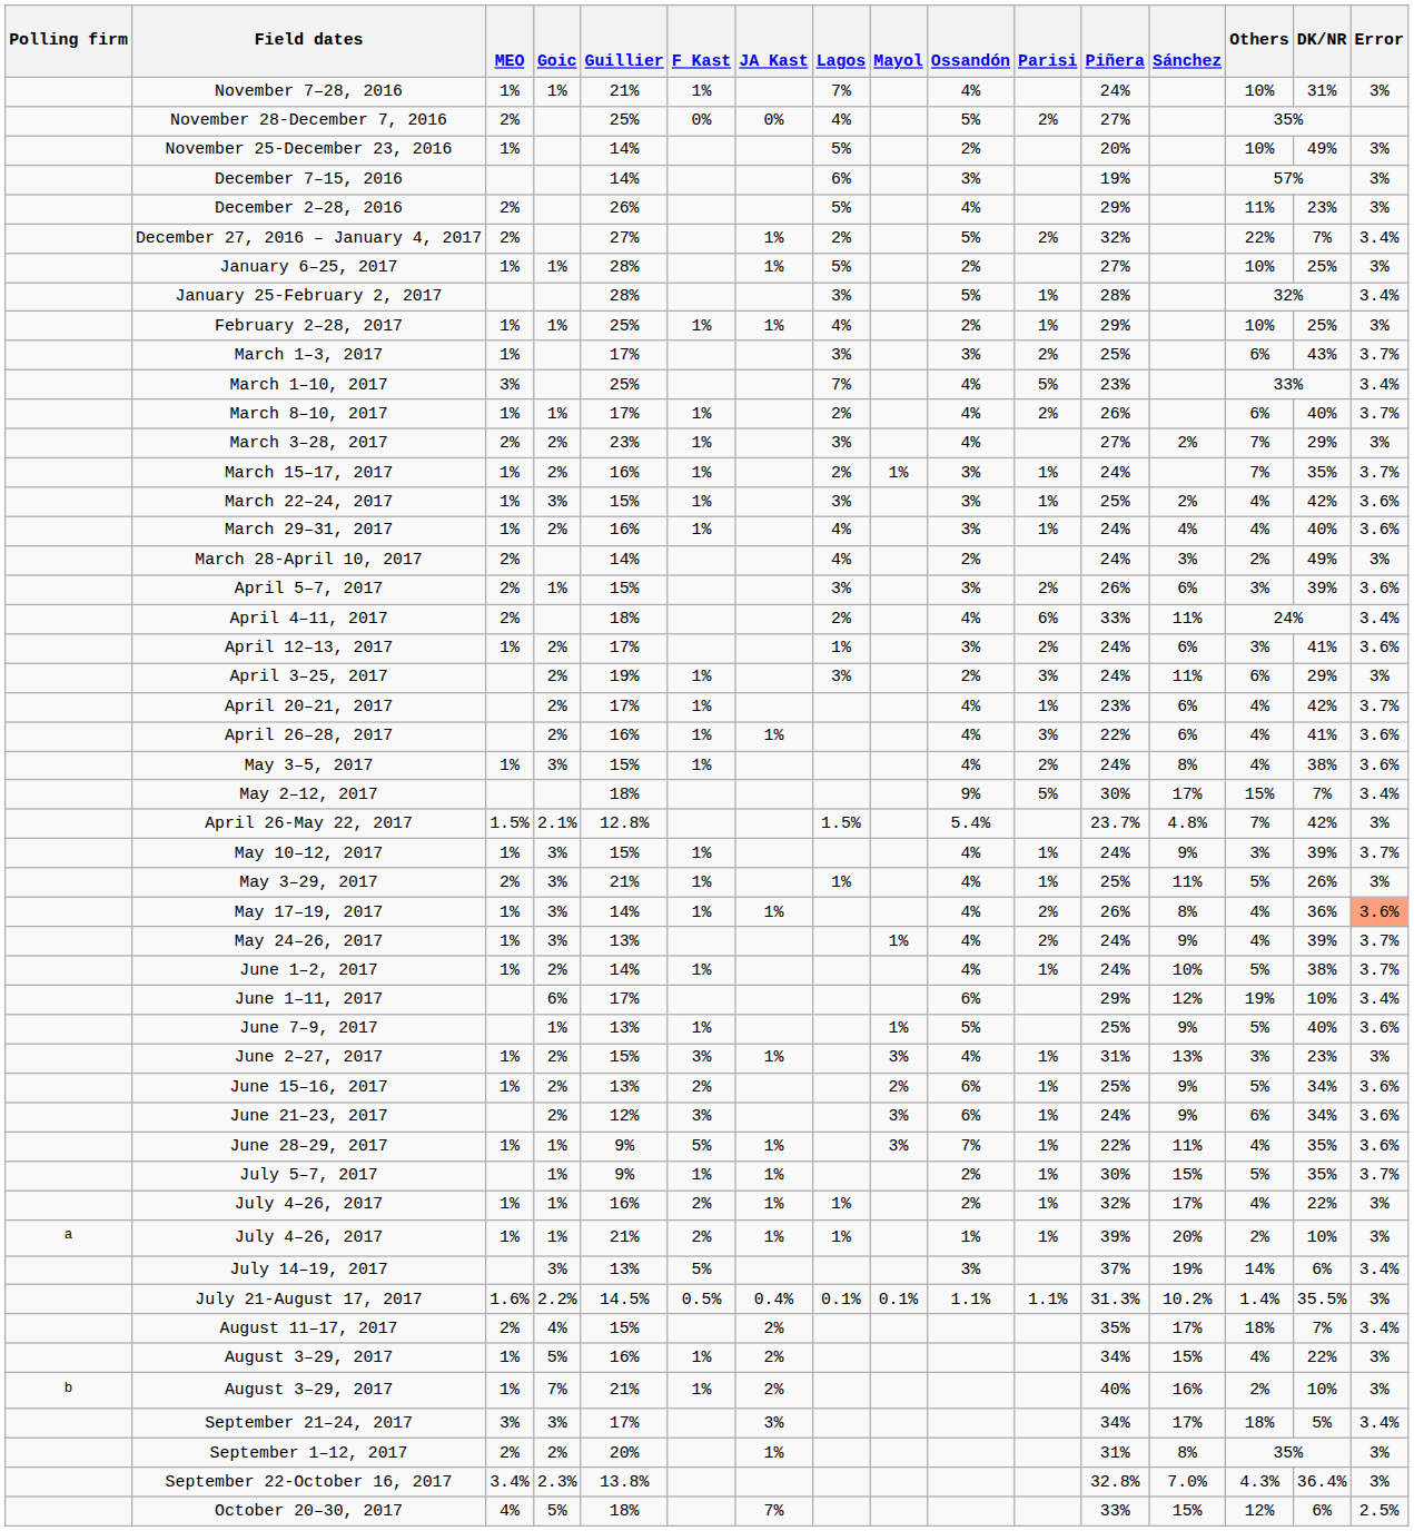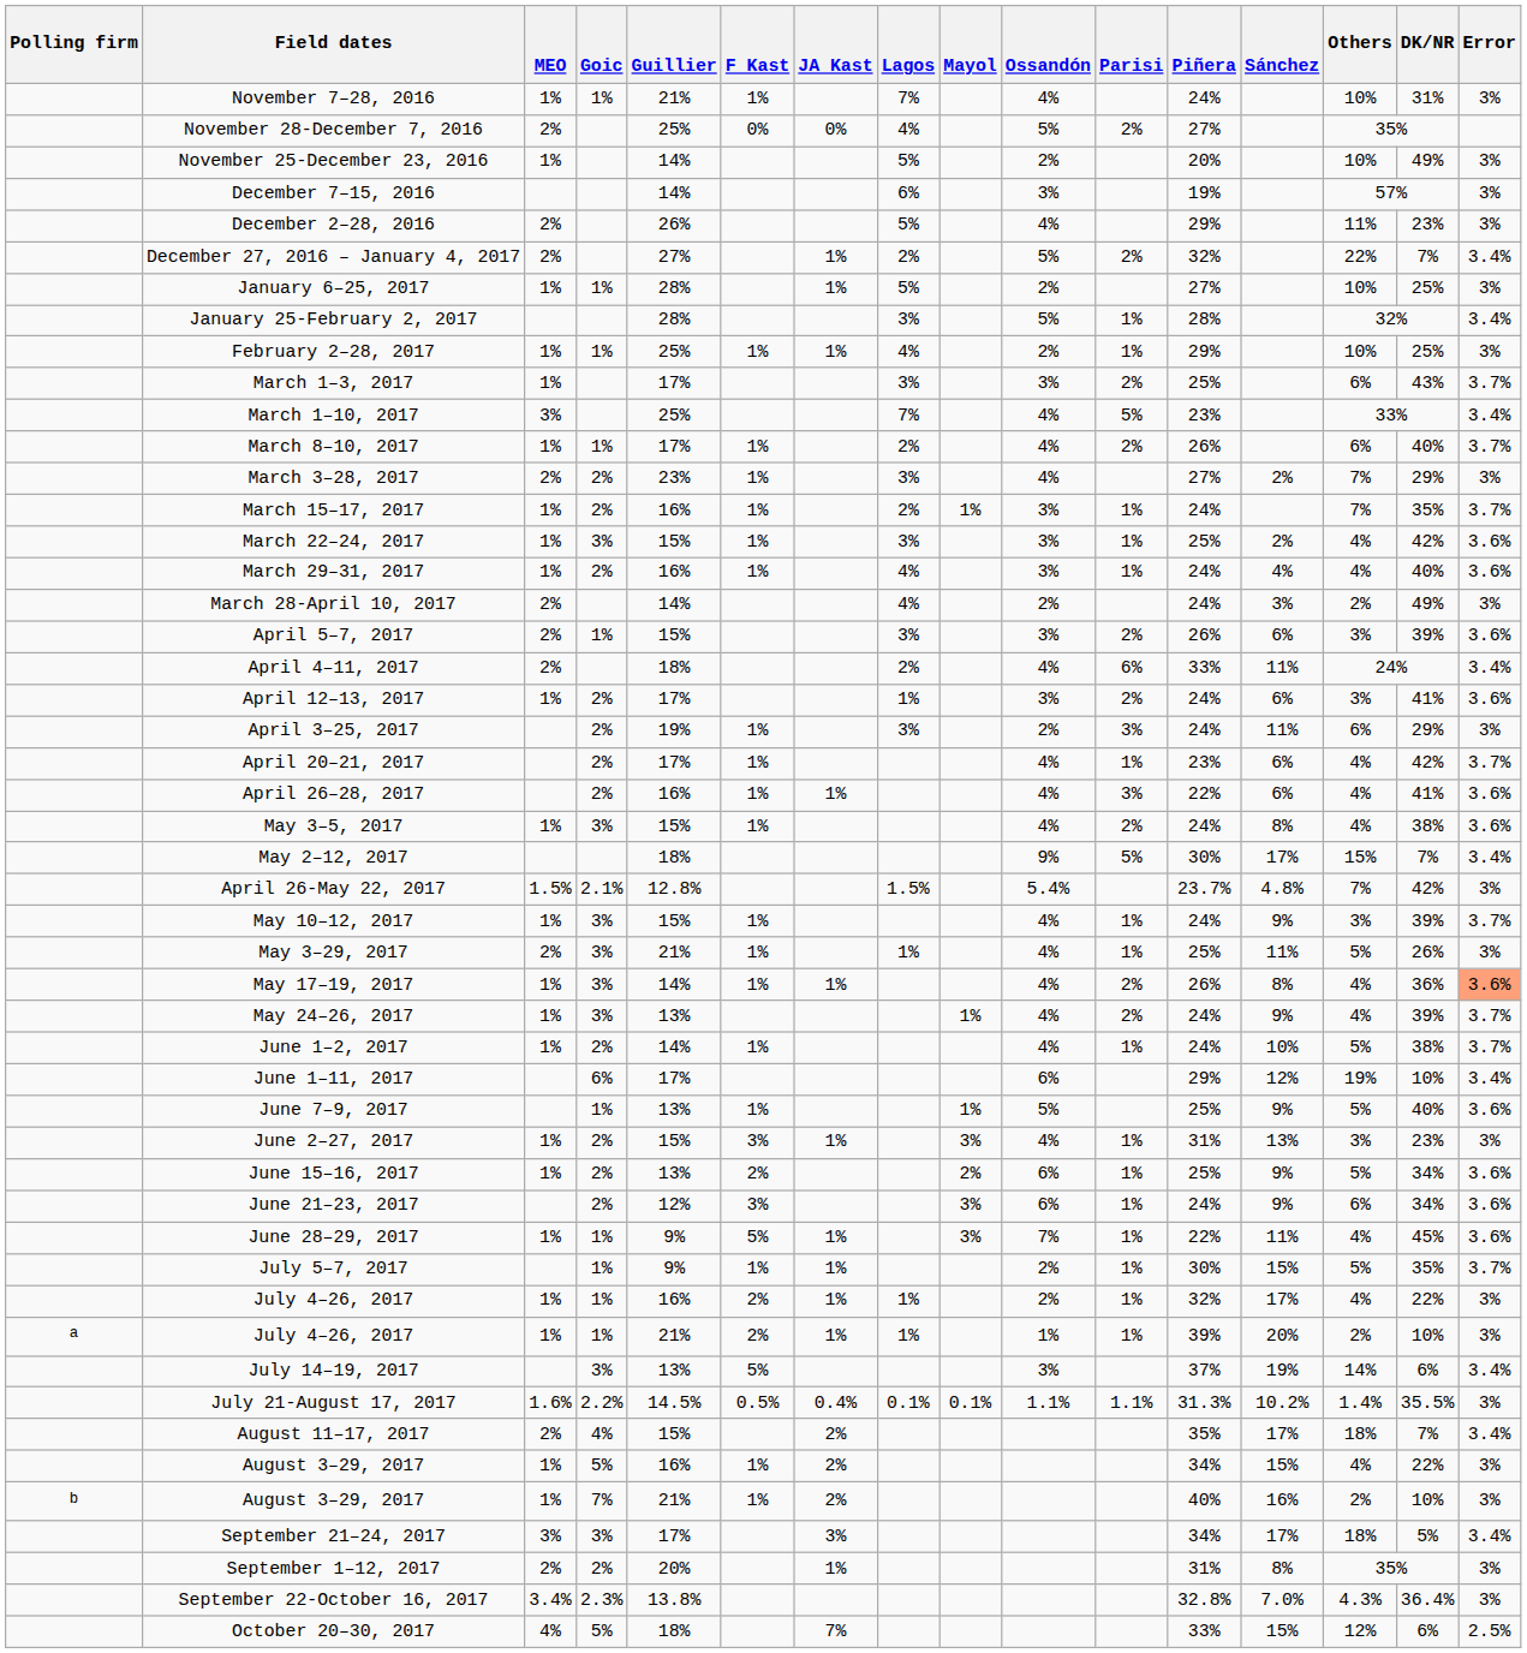June 28–29, 2017 | DK/NR: 35% -> 45%
